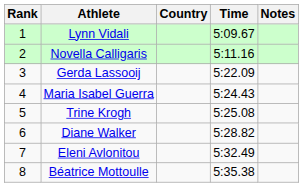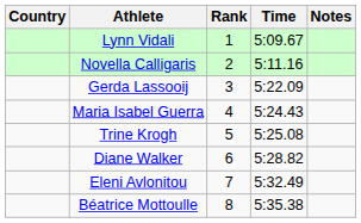columns swapped: Rank <-> Country
